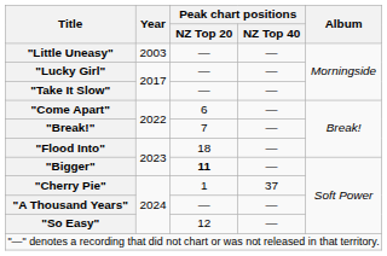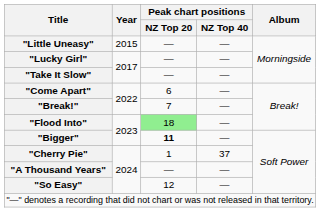"Little Uneasy" | Year: 2003 -> 2015
"Flood Into" | Peak chart positions / NZ Top 20: no background -> lightgreen background
